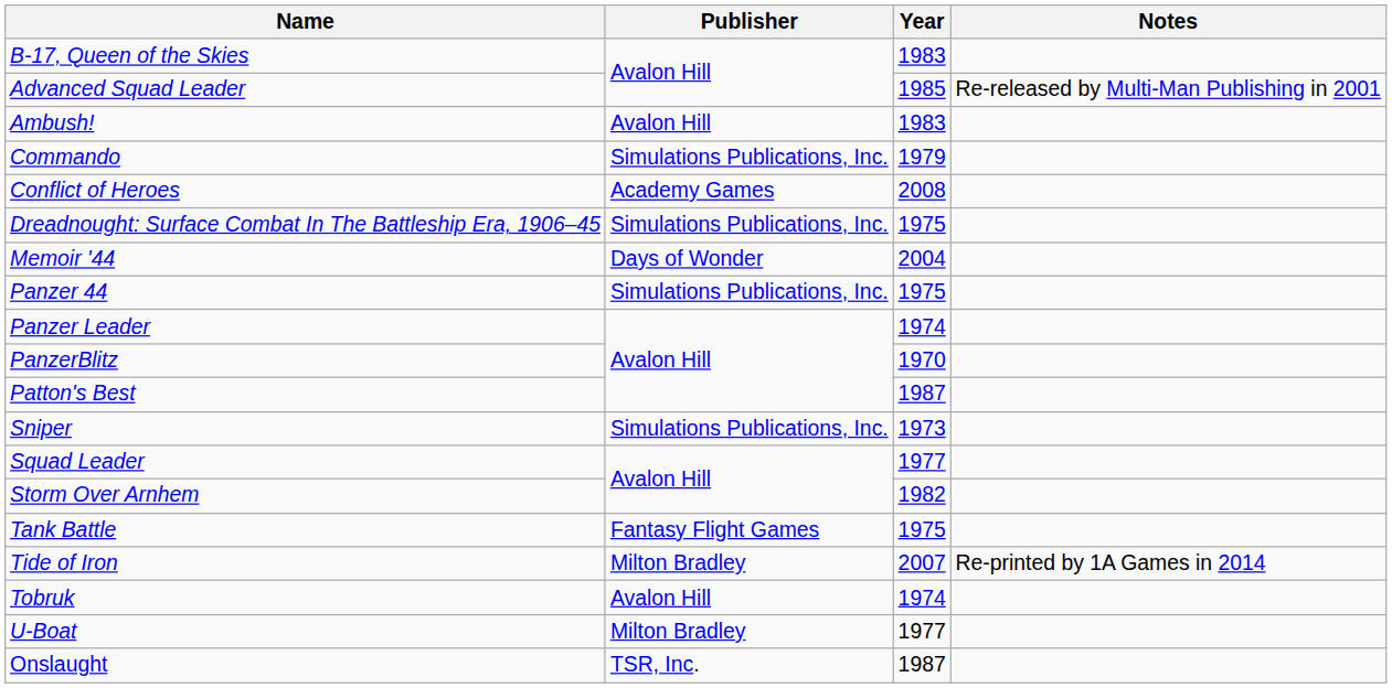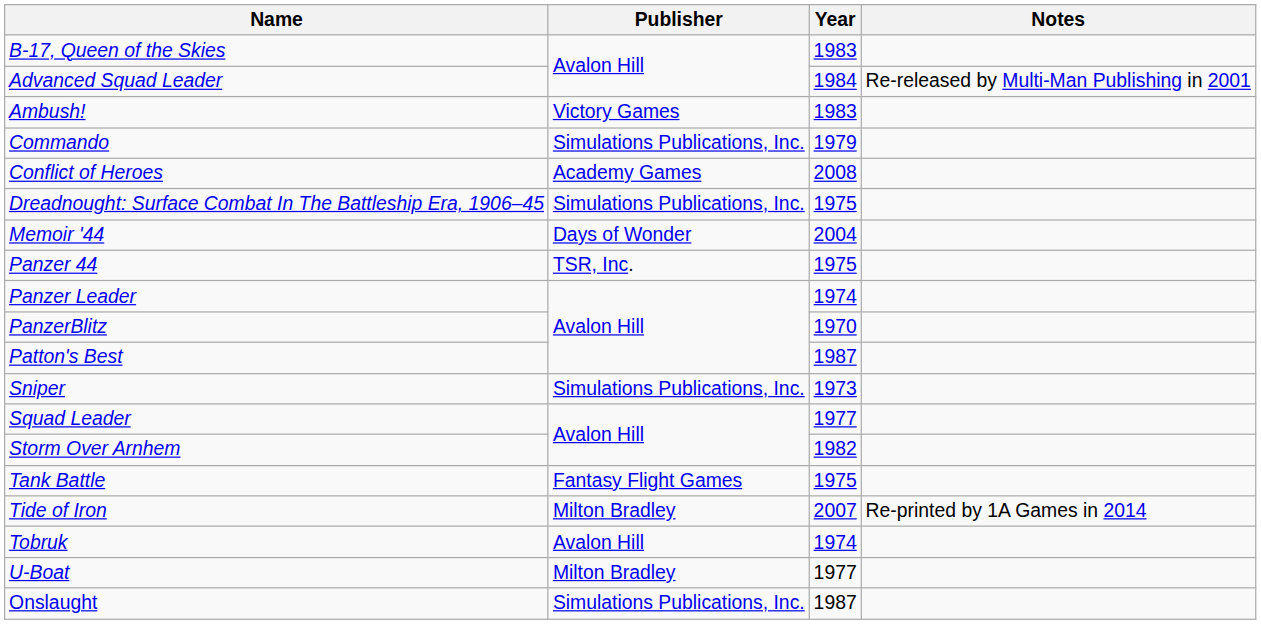Advanced Squad Leader | Year: 1985 -> 1984
Ambush! | Publisher: Avalon Hill -> Victory Games
Panzer 44 | Publisher: Simulations Publications, Inc. -> TSR, Inc.
Onslaught | Publisher: TSR, Inc. -> Simulations Publications, Inc.
